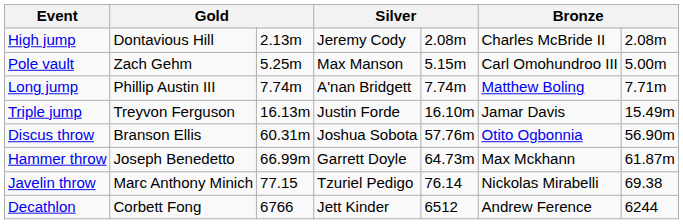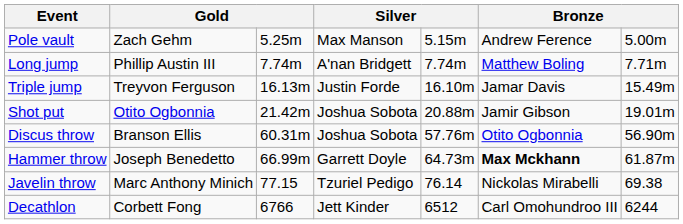- row: High jump | Dontavious Hill | 2.13m | Jeremy Cody | 2.08m | Charles McBride II | 2.08m
Pole vault | column 6: Carl Omohundroo III -> Andrew Ference
+ row: Shot put | Otito Ogbonnia | 21.42m | Joshua Sobota | 20.88m | Jamir Gibson | 19.01m
Hammer throw | column 6: normal -> bold
Decathlon | column 6: Andrew Ference -> Carl Omohundroo III
